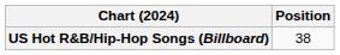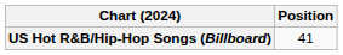US Hot R&B/Hip-Hop Songs (Billboard) | Position: 38 -> 41
